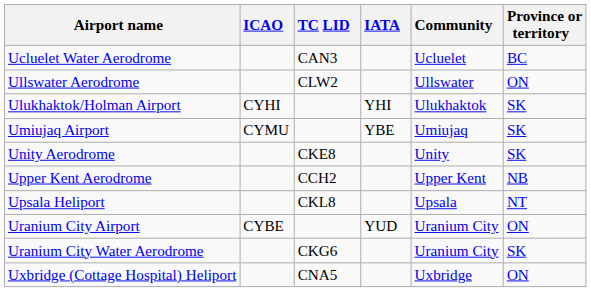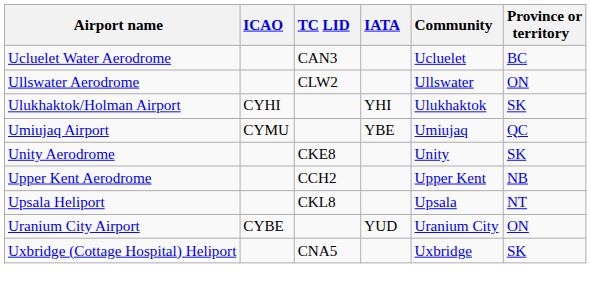Umiujaq Airport | Province or territory: SK -> QC
- row: Uranium City Water Aerodrome | CKG6 | Uranium City | SK
Uxbridge (Cottage Hospital) Heliport | Province or territory: ON -> SK
